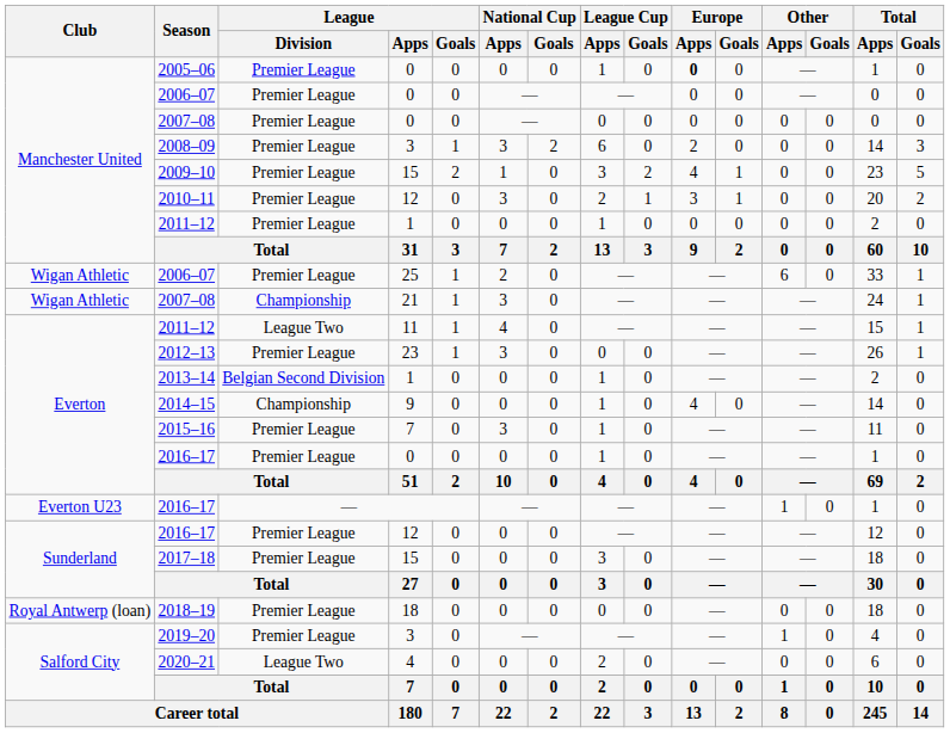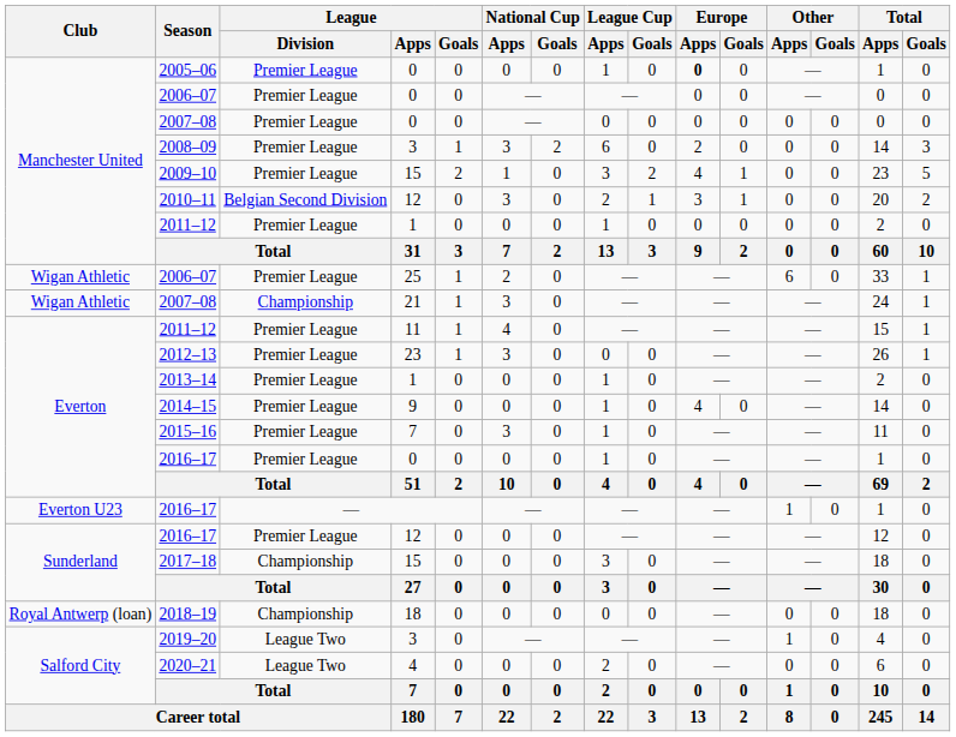2010–11 | League / Division: Premier League -> Belgian Second Division
2011–12 / 11 | League / Division: League Two -> Premier League
2013–14 | League / Division: Belgian Second Division -> Premier League
2014–15 | League / Division: Championship -> Premier League
2017–18 | League / Division: Premier League -> Championship
2018–19 | League / Division: Premier League -> Championship
2019–20 | League / Division: Premier League -> League Two
